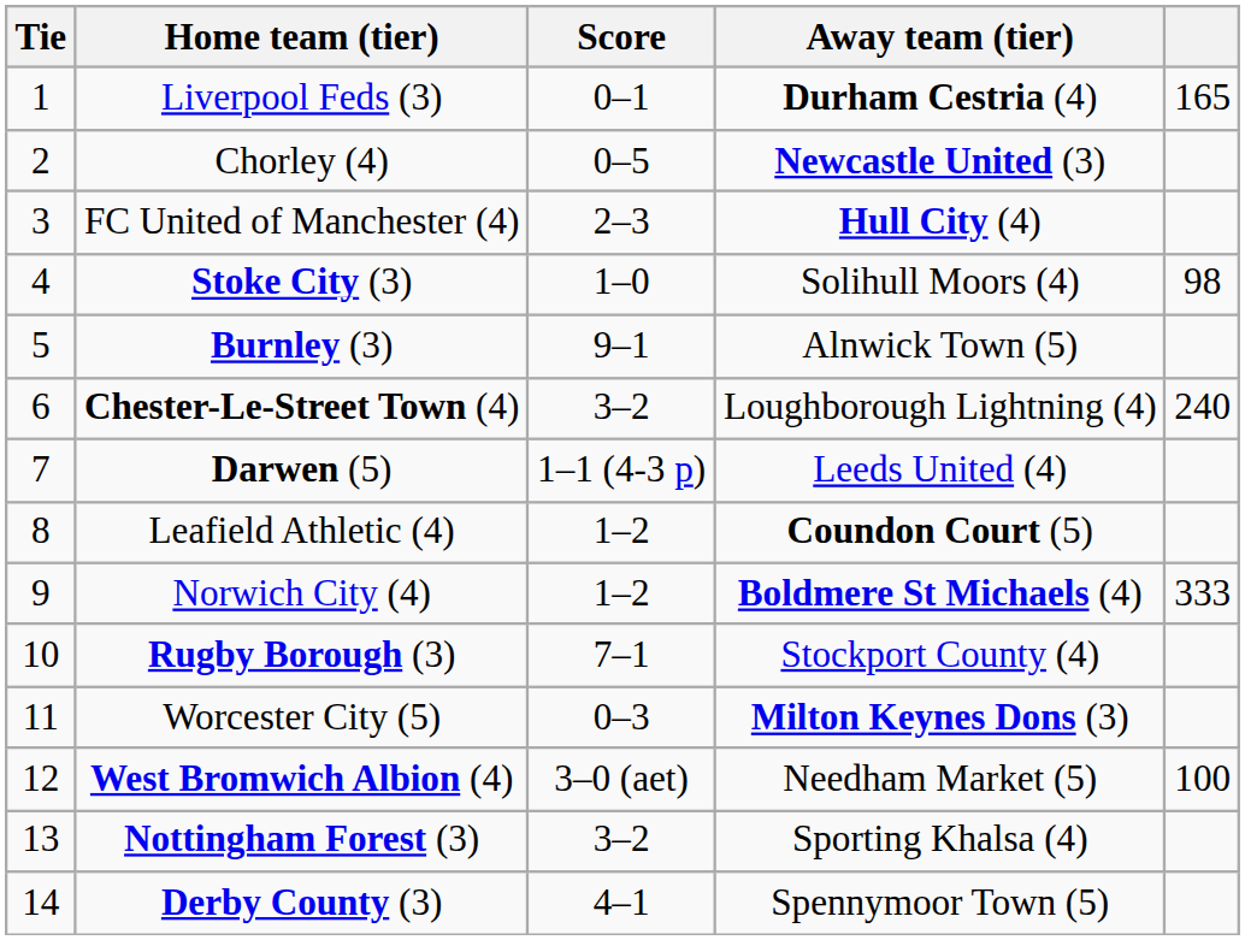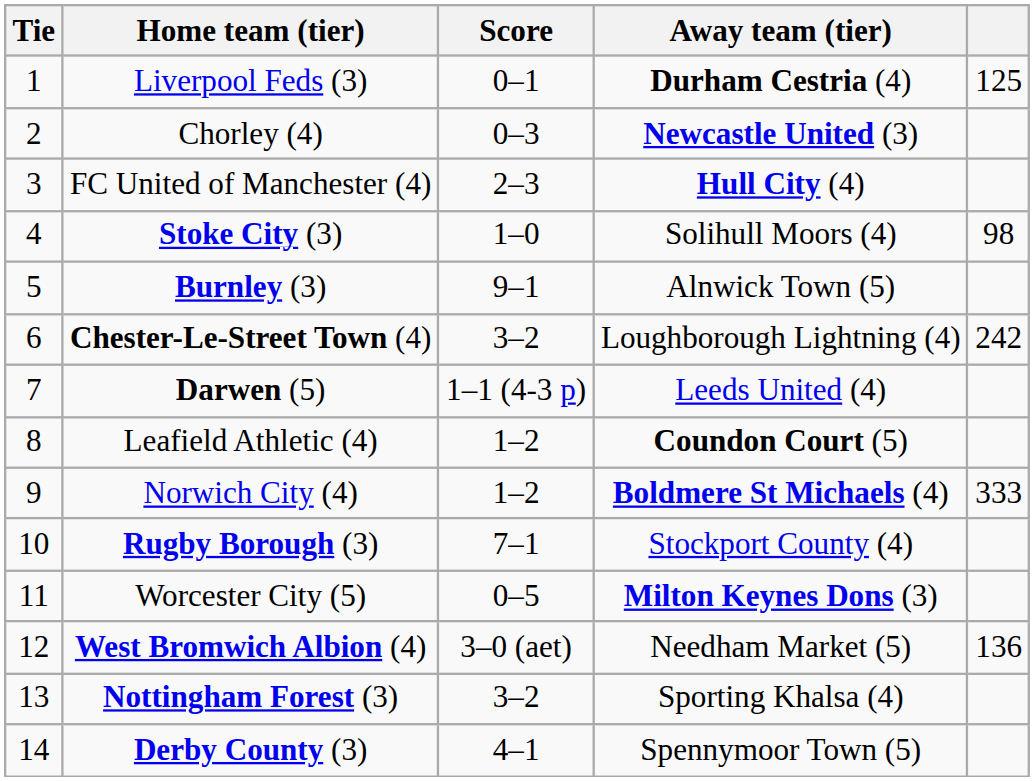Liverpool Feds (3) | column 5: 165 -> 125
Chorley (4) | Score: 0–5 -> 0–3
Chester-Le-Street Town (4) | column 5: 240 -> 242
Worcester City (5) | Score: 0–3 -> 0–5
West Bromwich Albion (4) | column 5: 100 -> 136
